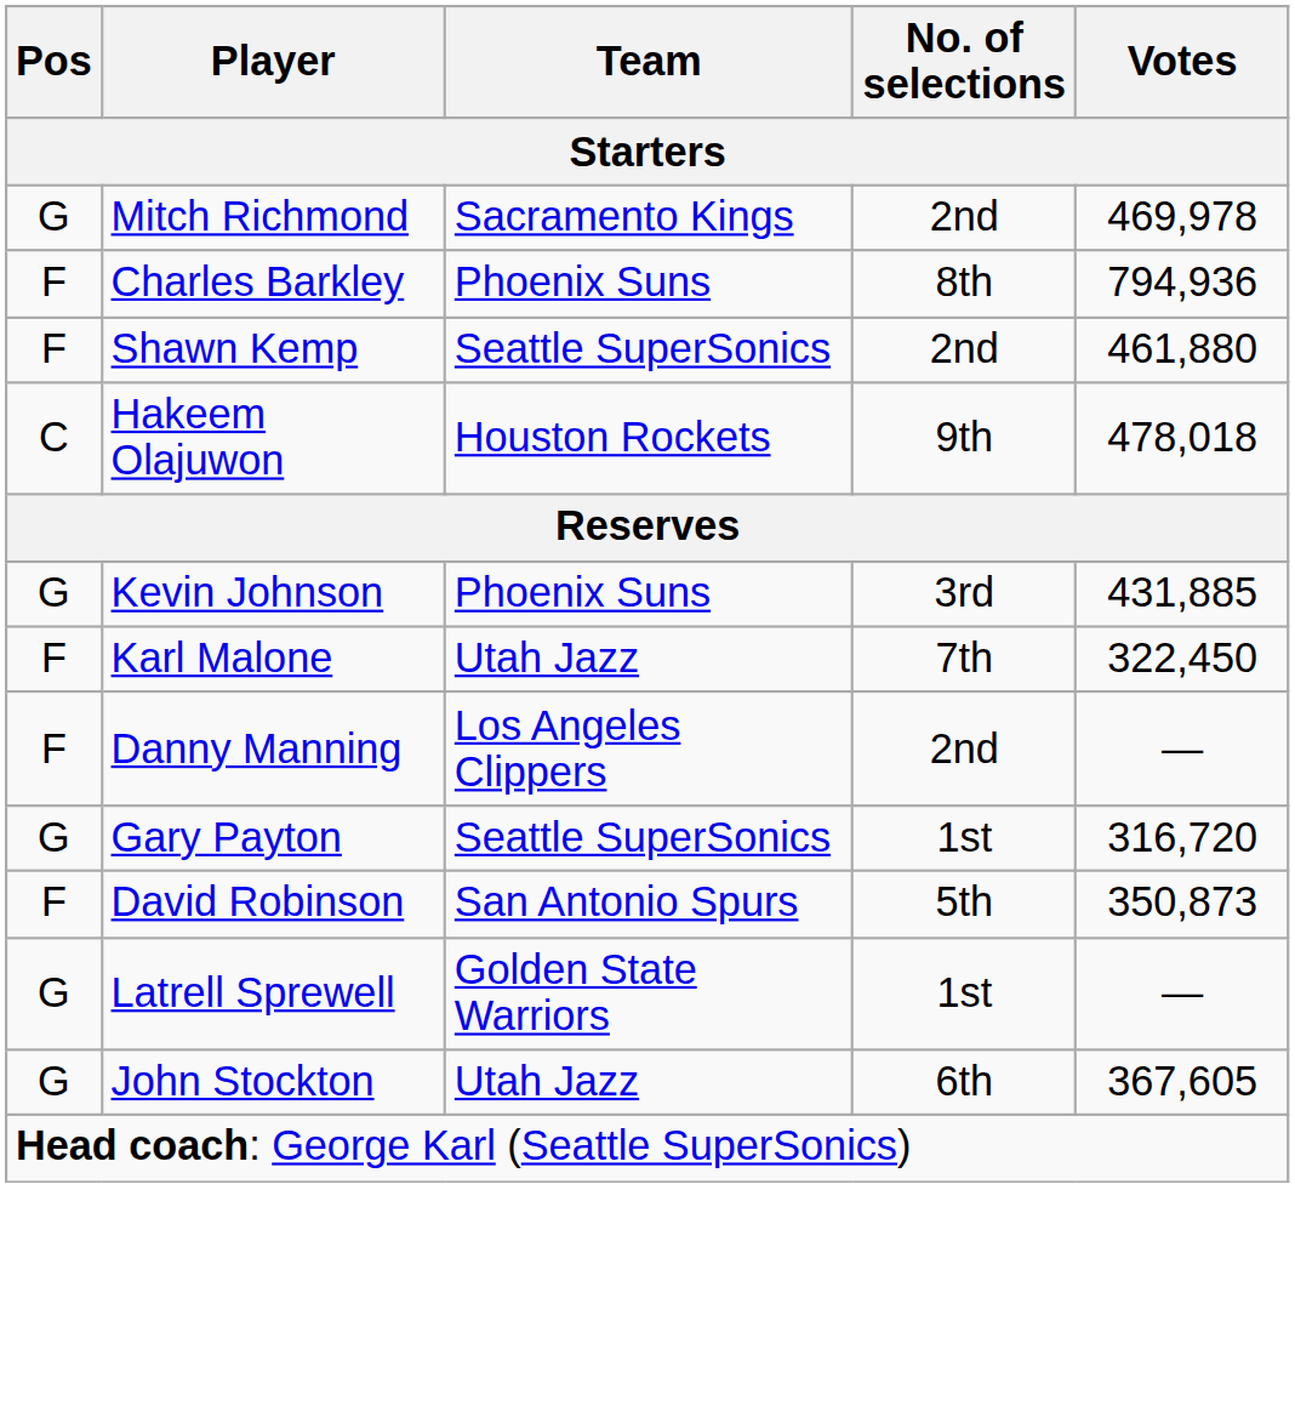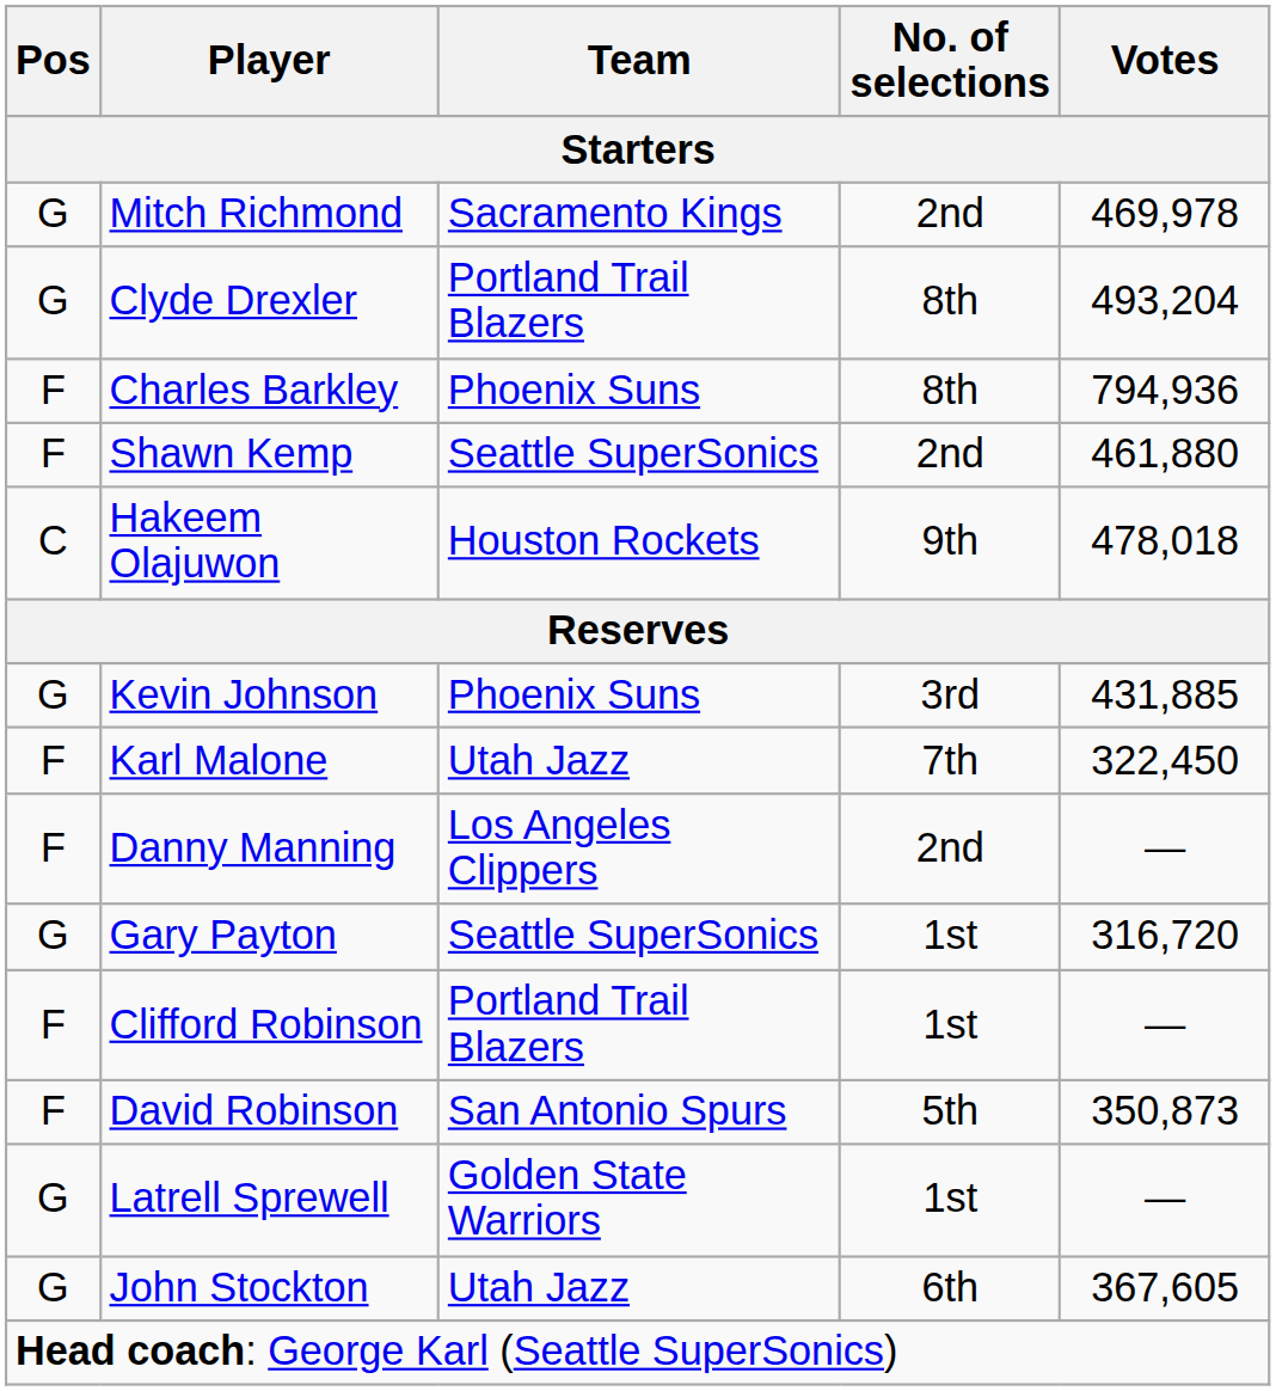+ row: G | Clyde Drexler | Portland Trail Blazers | 8th | 493,204
+ row: F | Clifford Robinson | Portland Trail Blazers | 1st | —
